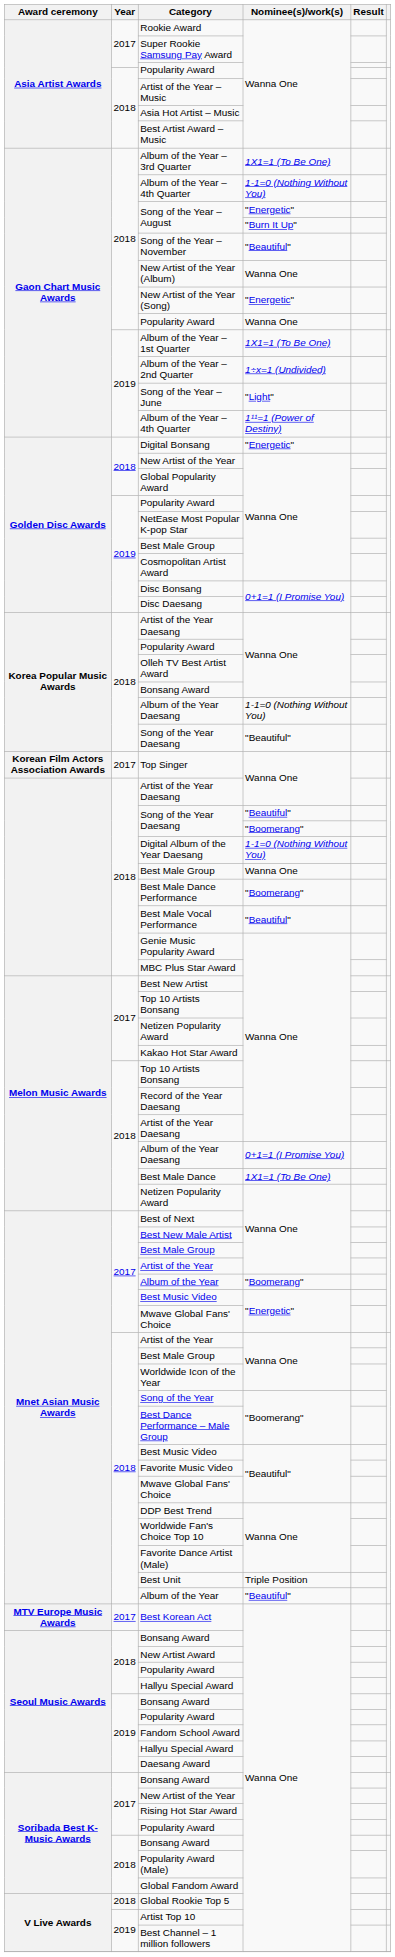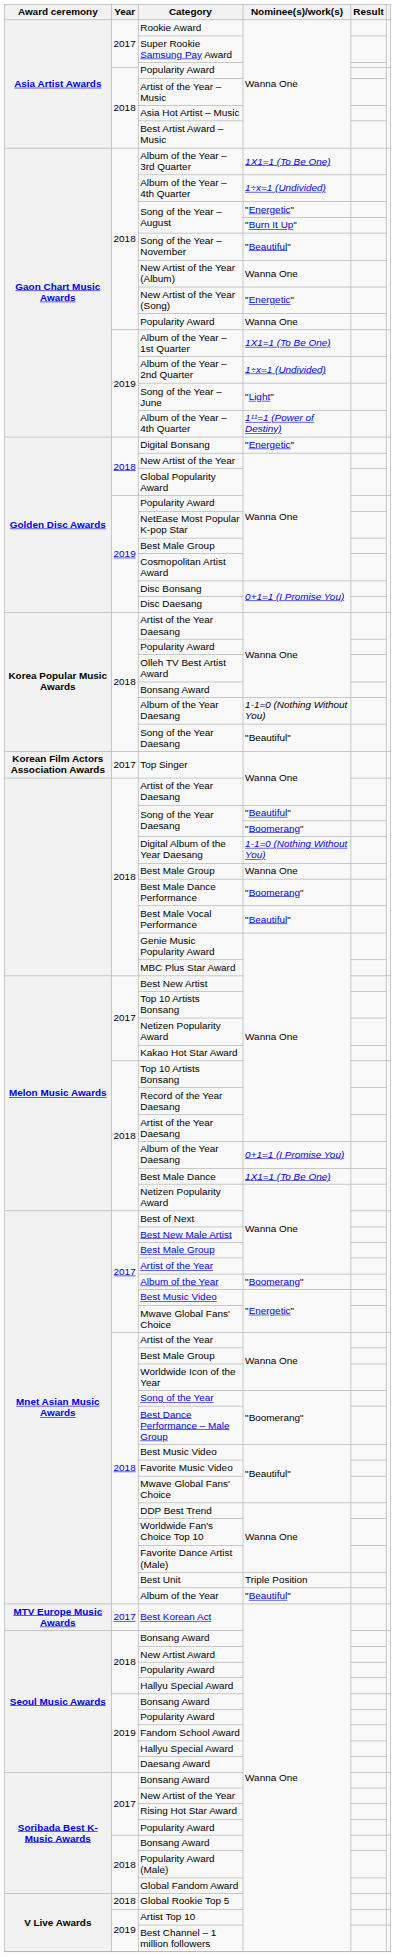2018 / Album of the Year – 4th Quarter | Nominee(s)/work(s): 1-1=0 (Nothing Without You) -> 1÷x=1 (Undivided)
